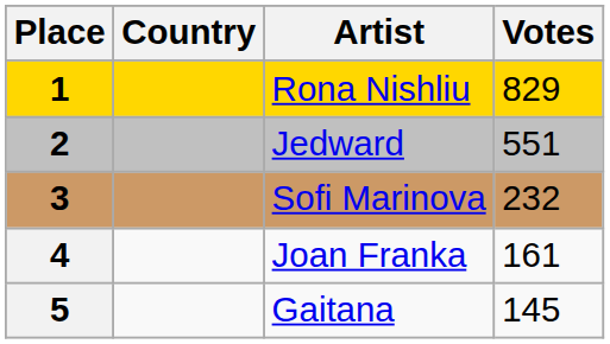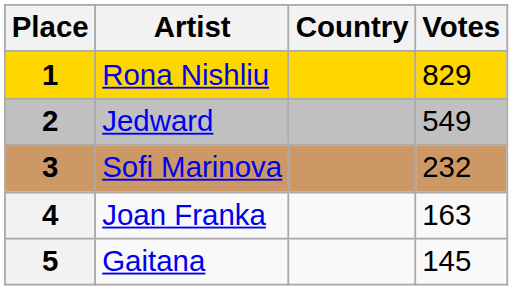columns swapped: Country <-> Artist
2 | Votes: 551 -> 549
4 | Votes: 161 -> 163
